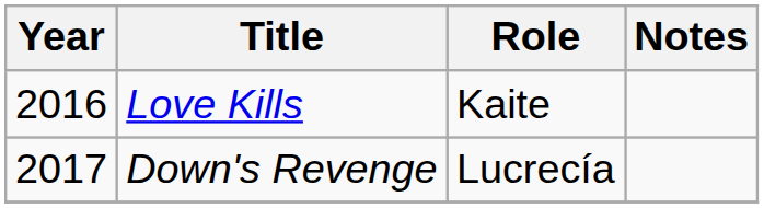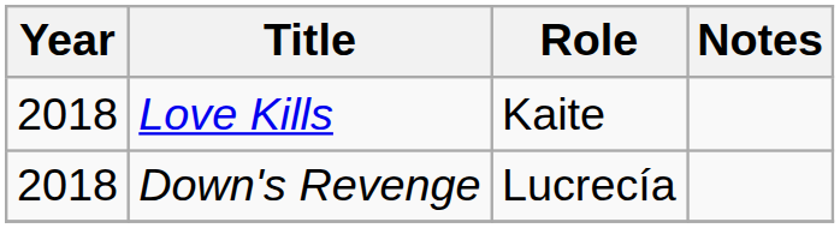Love Kills | Year: 2016 -> 2018
Down's Revenge | Year: 2017 -> 2018
